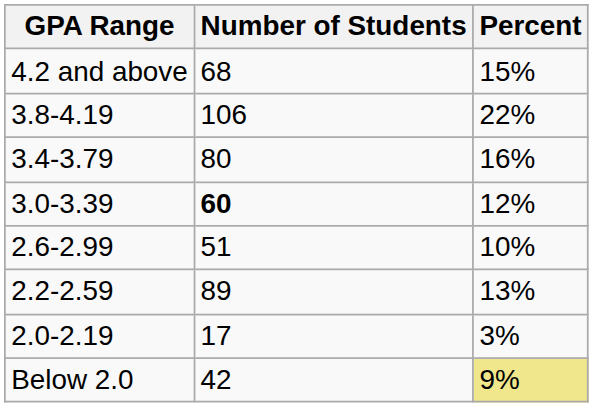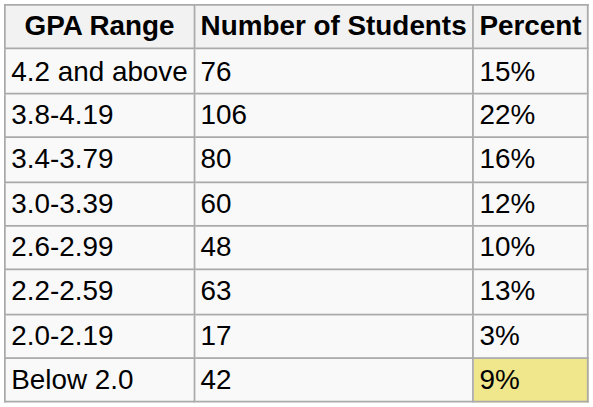4.2 and above | Number of Students: 68 -> 76
3.0-3.39 | Number of Students: bold -> normal
2.6-2.99 | Number of Students: 51 -> 48
2.2-2.59 | Number of Students: 89 -> 63
